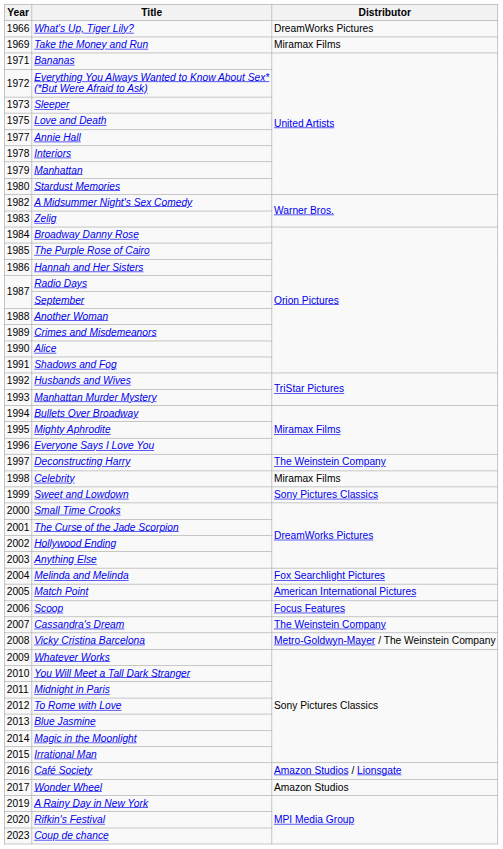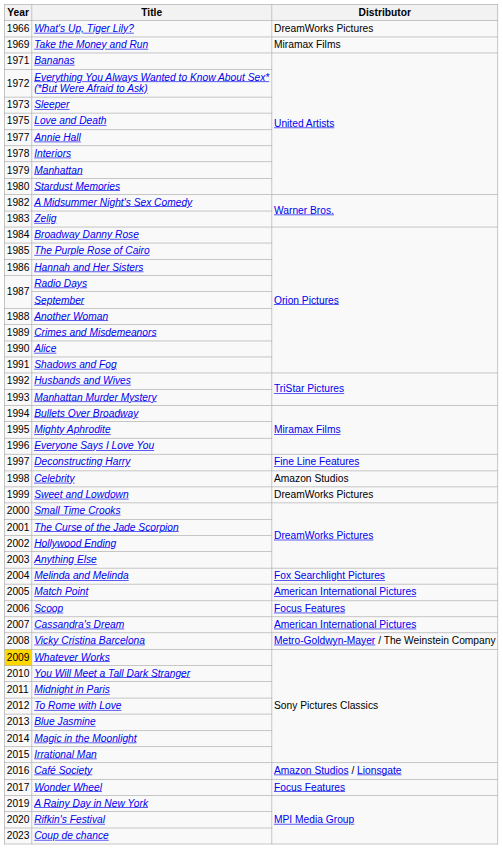Deconstructing Harry | Distributor: The Weinstein Company -> Fine Line Features
Celebrity | Distributor: Miramax Films -> Amazon Studios
Sweet and Lowdown | Distributor: Sony Pictures Classics -> DreamWorks Pictures
Cassandra's Dream | Distributor: The Weinstein Company -> American International Pictures
Whatever Works | Year: no background -> gold background
Wonder Wheel | Distributor: Amazon Studios -> Focus Features
